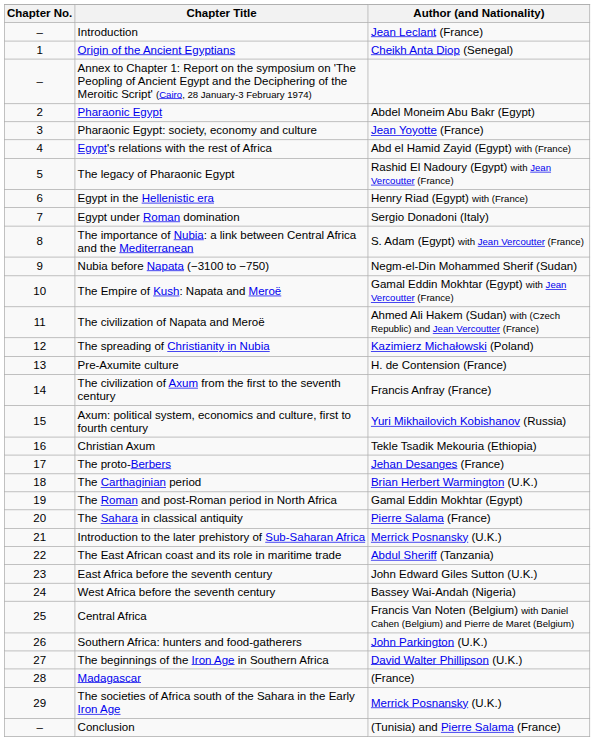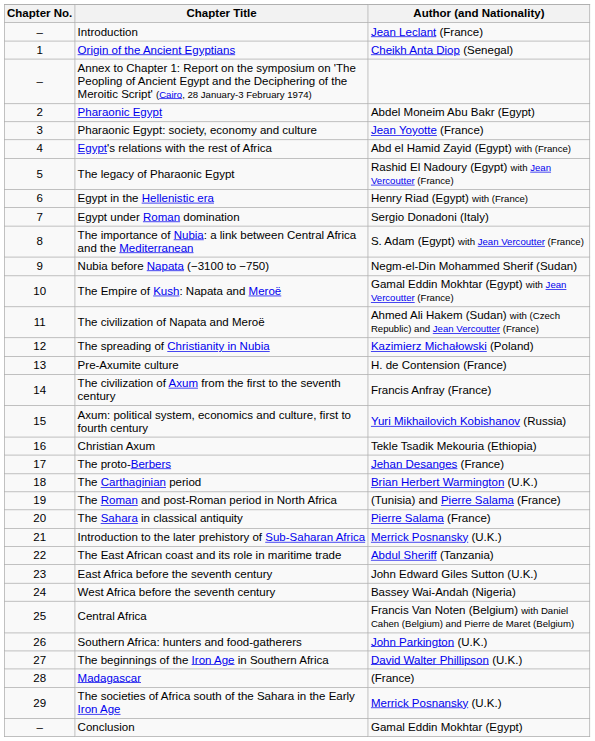The Roman and post-Roman period in North Africa | Author (and Nationality): Gamal Eddin Mokhtar (Egypt) -> (Tunisia) and Pierre Salama (France)
Conclusion | Author (and Nationality): (Tunisia) and Pierre Salama (France) -> Gamal Eddin Mokhtar (Egypt)
